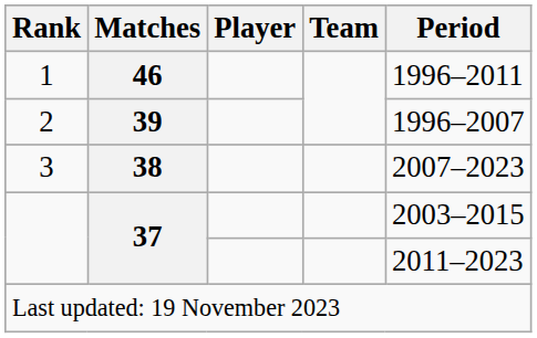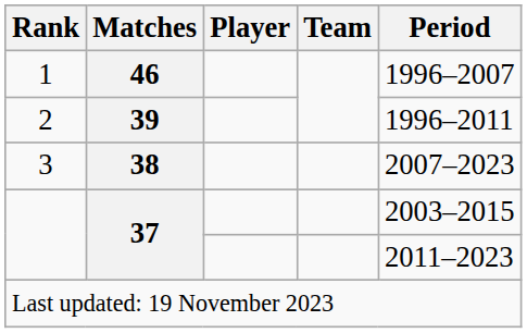1 | Period: 1996–2011 -> 1996–2007
2 | Period: 1996–2007 -> 1996–2011
